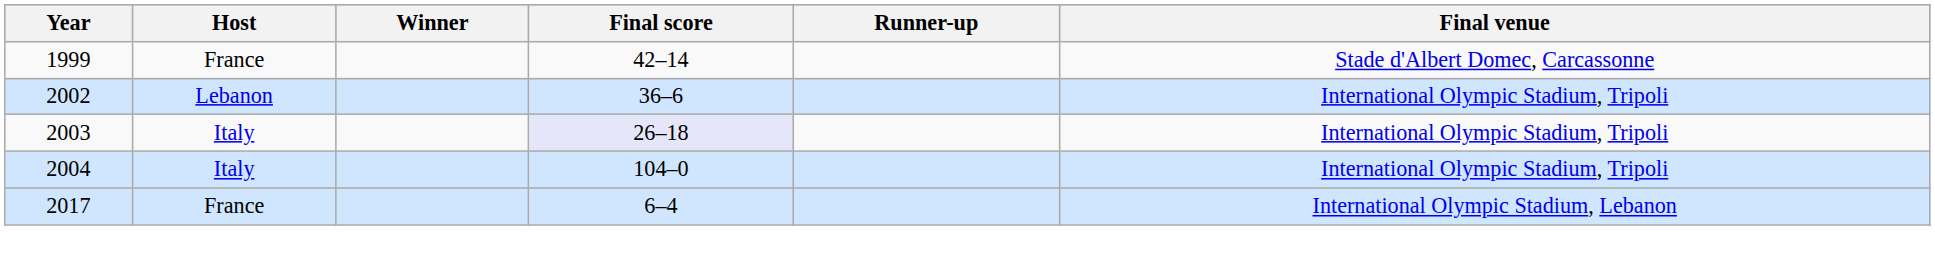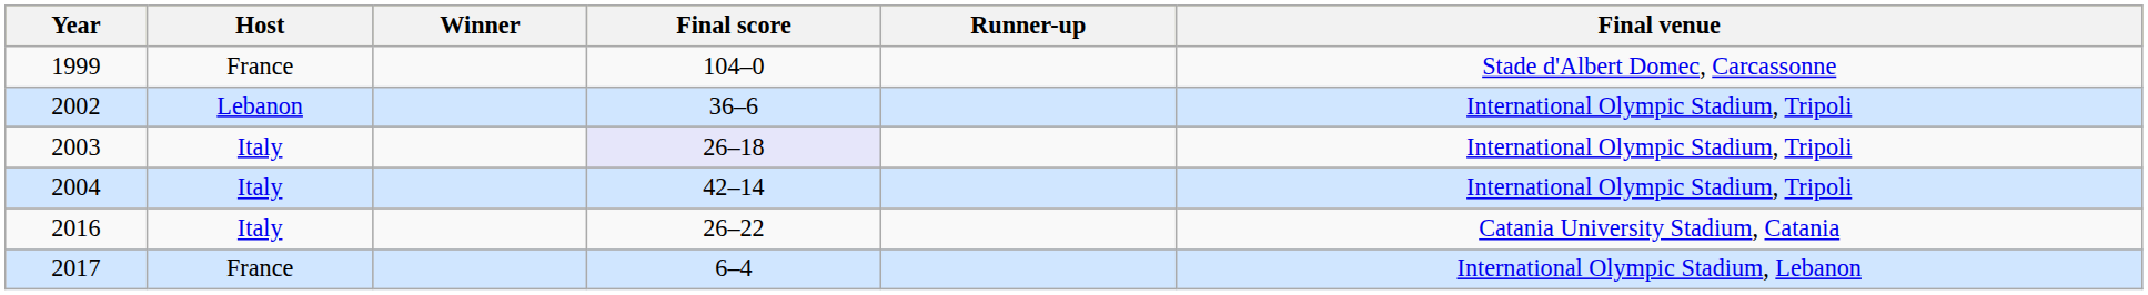1999 | Final score: 42–14 -> 104–0
2004 | Final score: 104–0 -> 42–14
+ row: 2016 | Italy | 26–22 | Catania University Stadium, Catania
